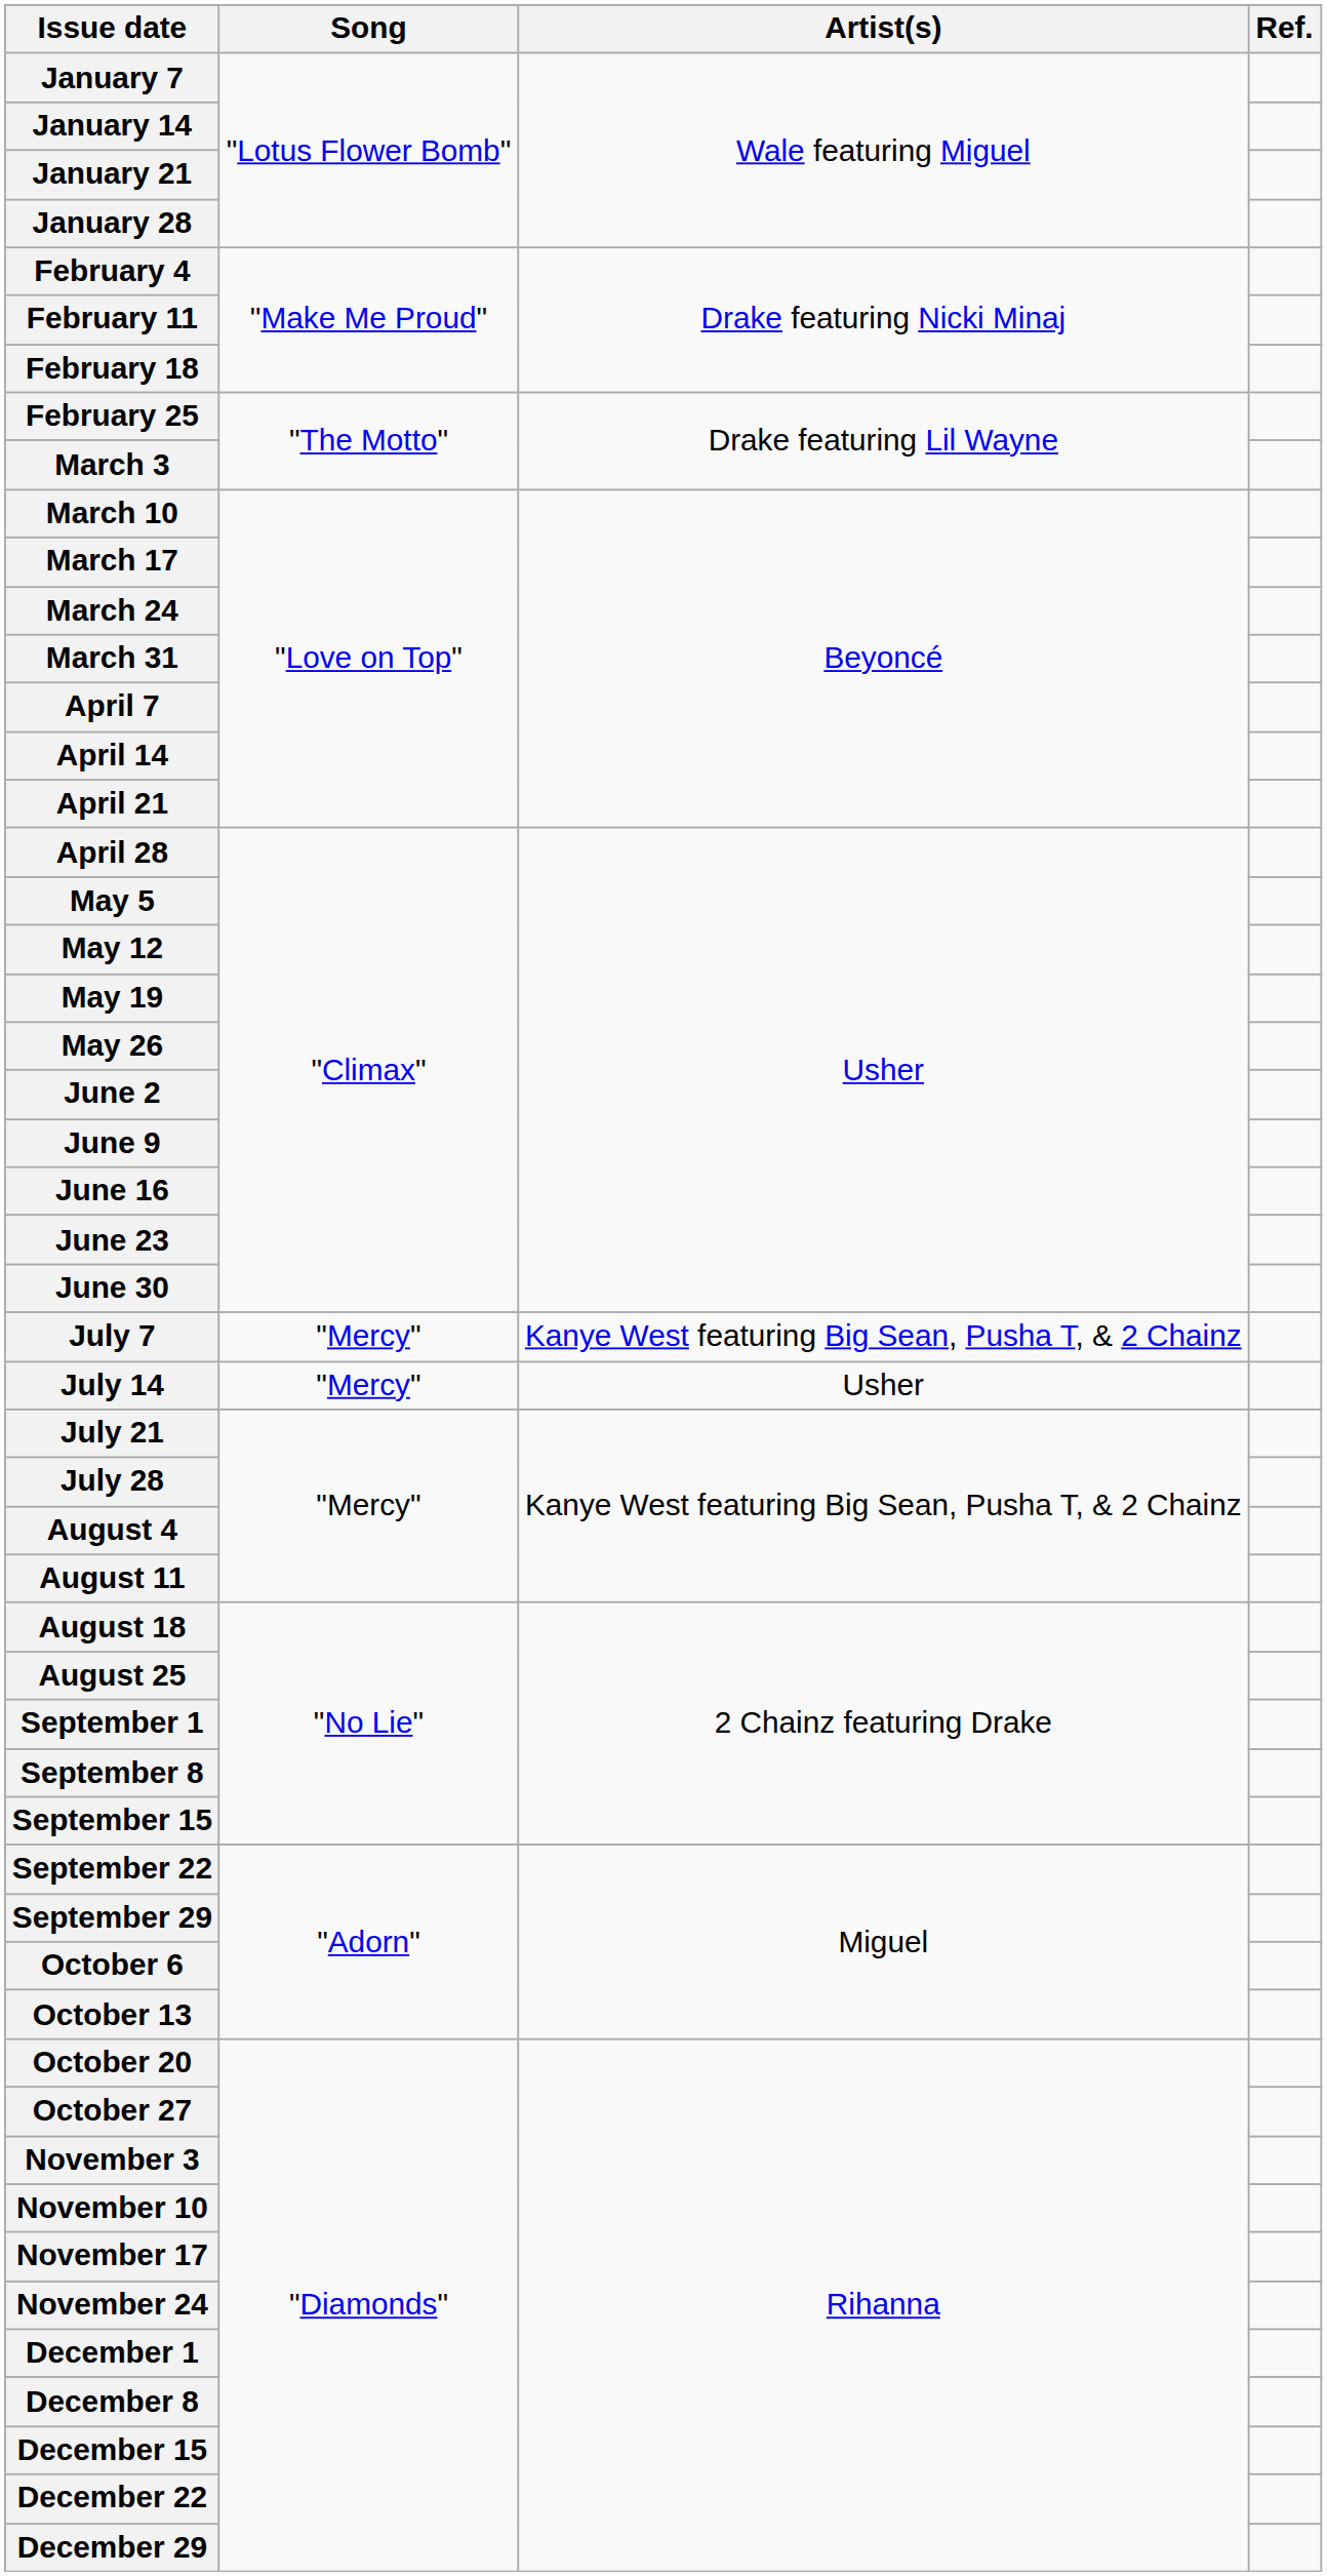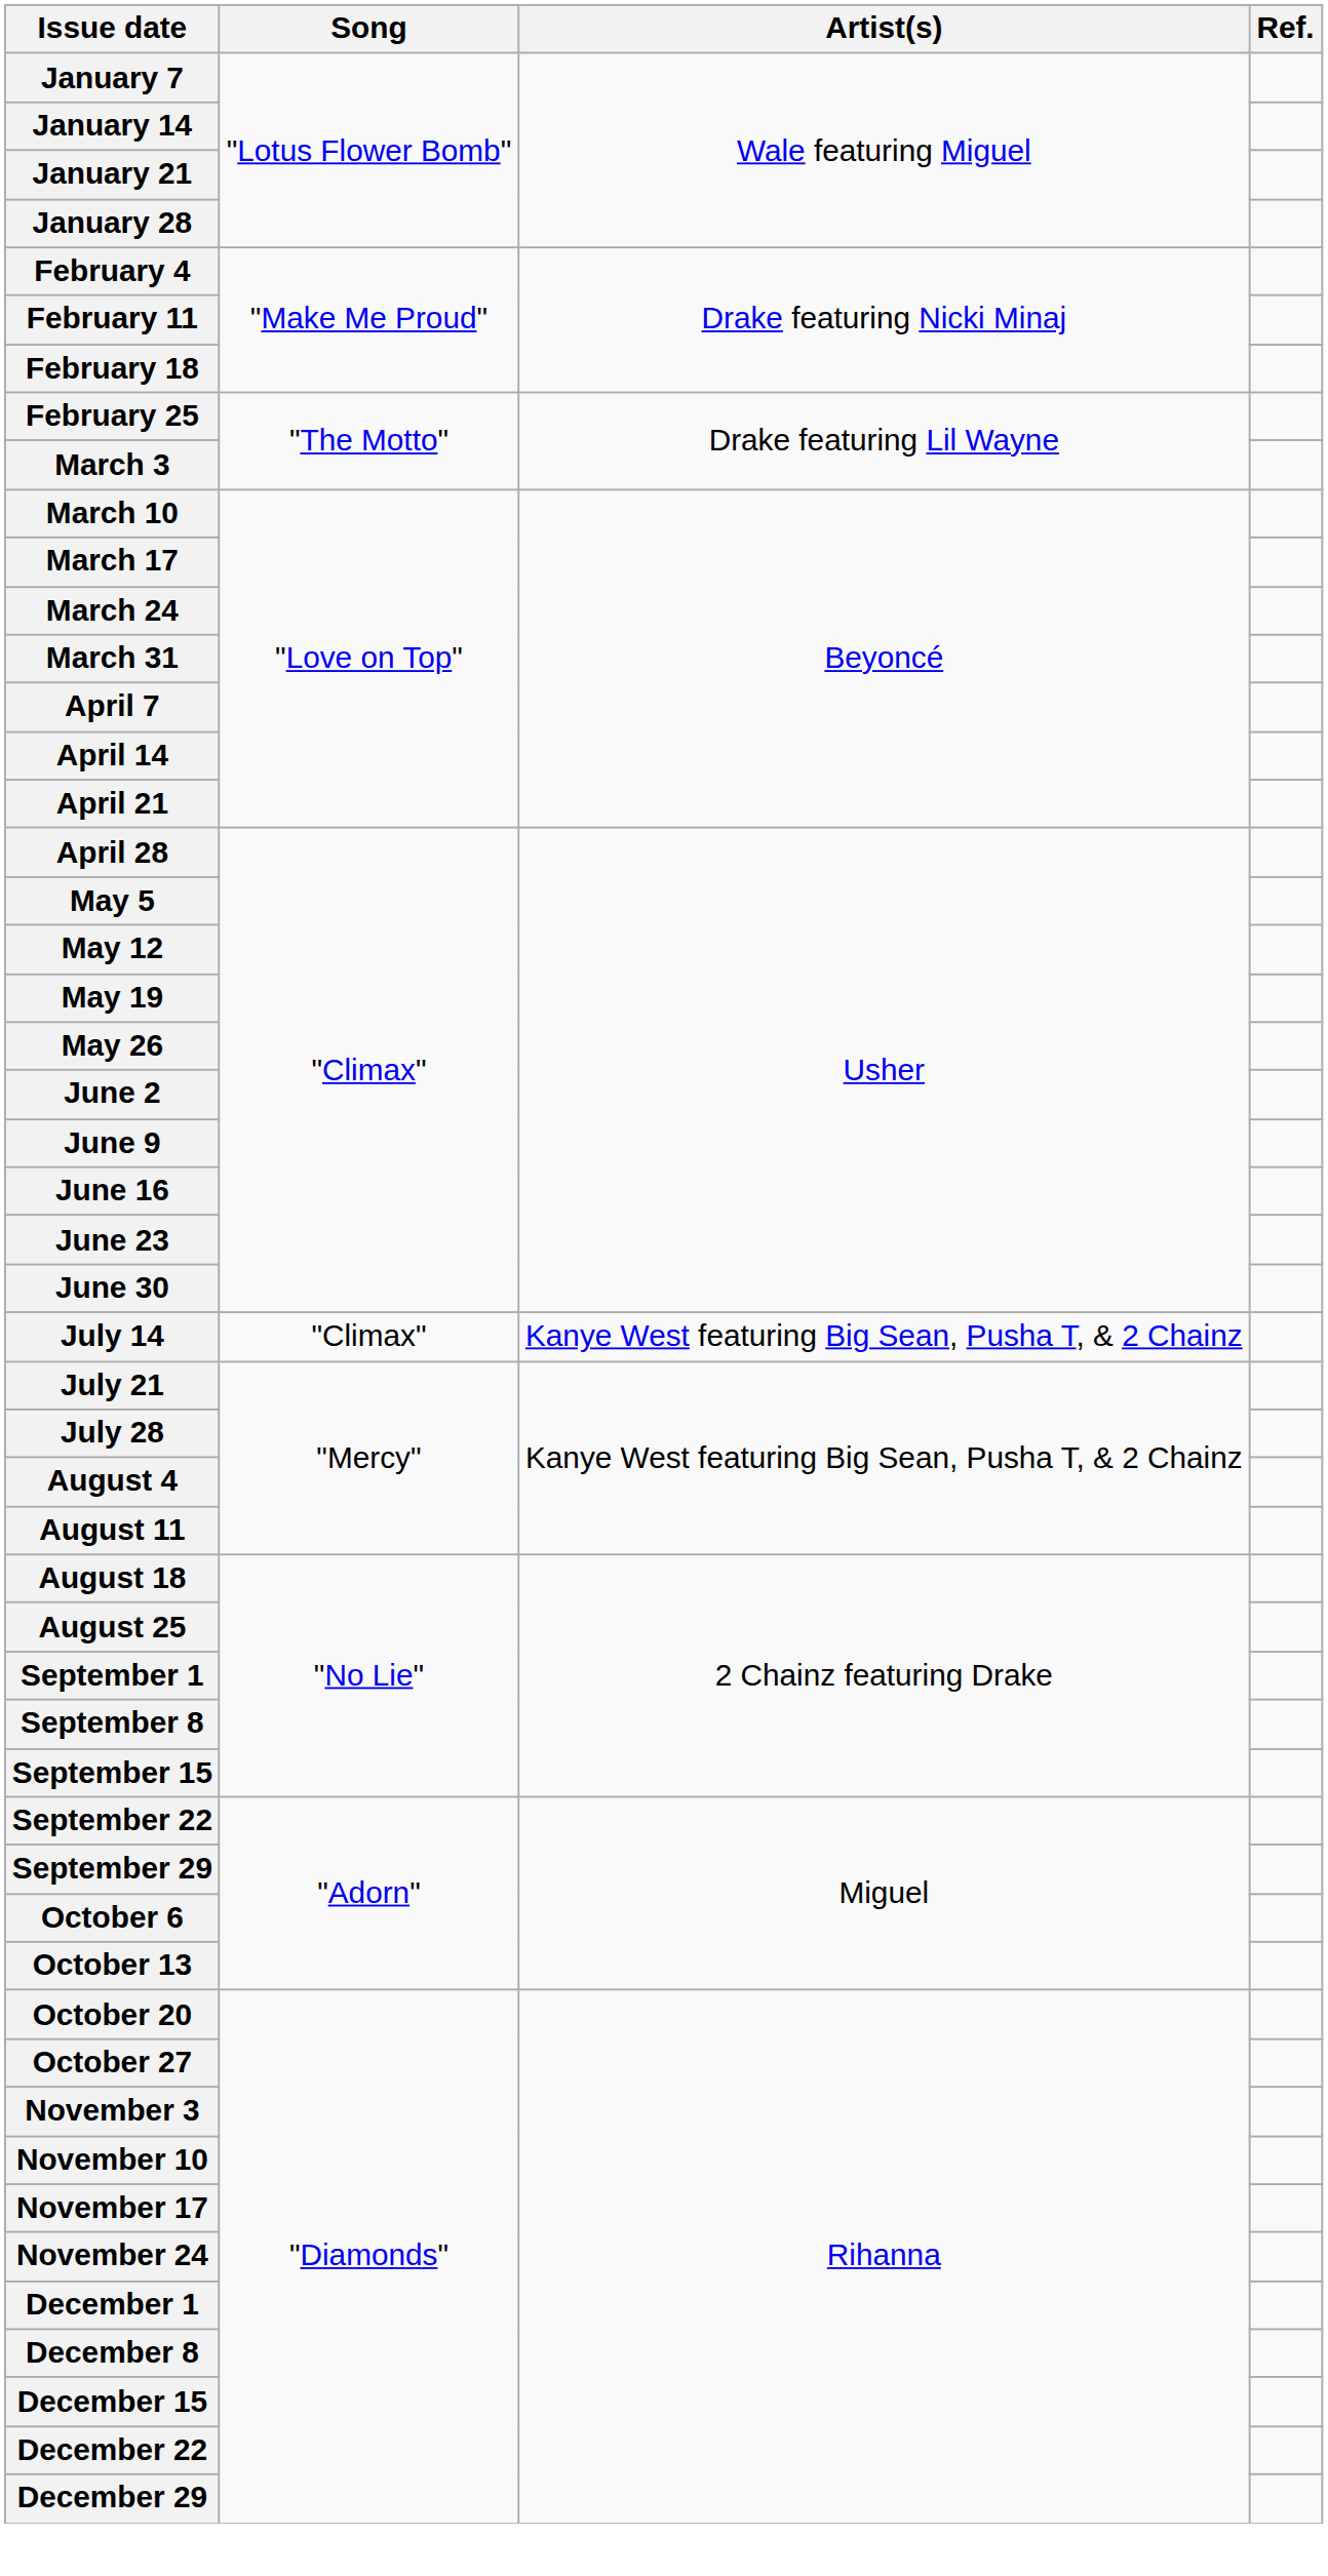- row: July 7 | "Mercy" | Kanye West featuring Big Sean, Pusha T, & 2 Chainz
July 14 | Song: "Mercy" -> "Climax"
July 14 | Artist(s): Usher -> Kanye West featuring Big Sean, Pusha T, & 2 Chainz
